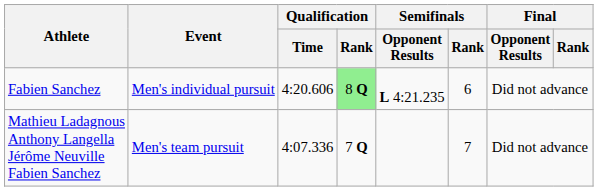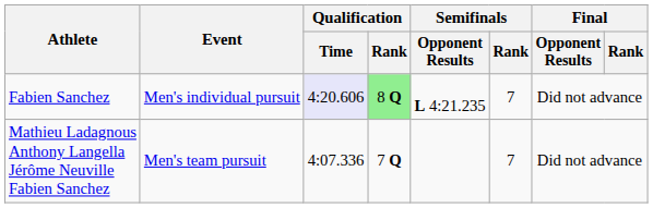Fabien Sanchez | Qualification / Time: no background -> lavender background
Fabien Sanchez | Semifinals / Rank: 6 -> 7
